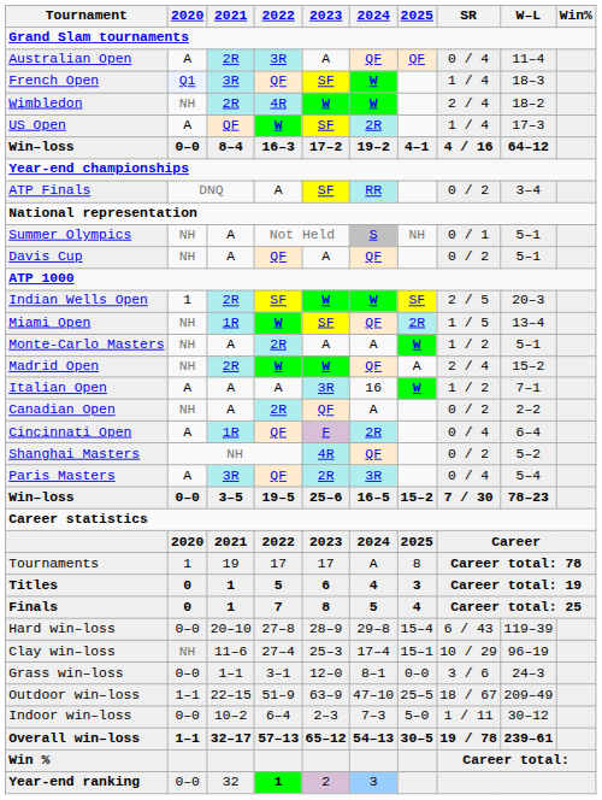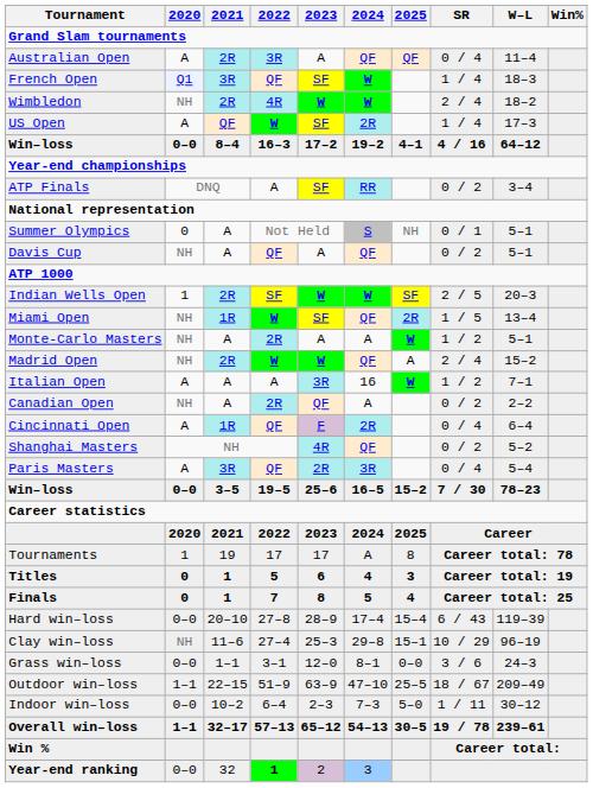Summer Olympics | 2020: NH -> 0
Hard win–loss | 2024: 29–8 -> 17–4
Clay win–loss | 2024: 17–4 -> 29–8
